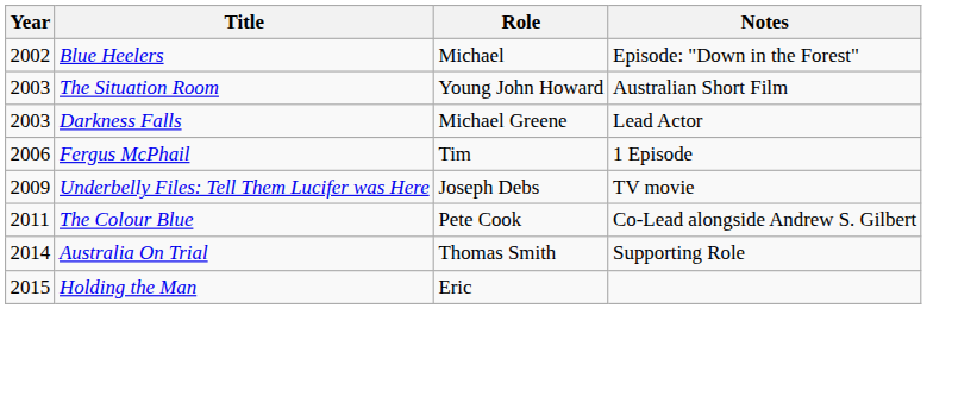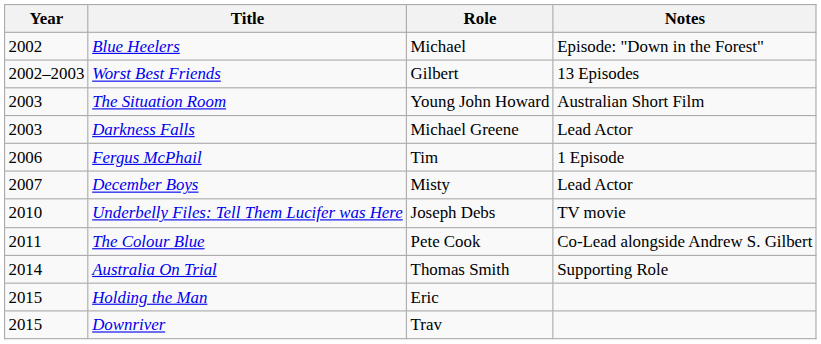+ row: 2002–2003 | Worst Best Friends | Gilbert | 13 Episodes
+ row: 2007 | December Boys | Misty | Lead Actor
Underbelly Files: Tell Them Lucifer was Here | Year: 2009 -> 2010
+ row: 2015 | Downriver | Trav
